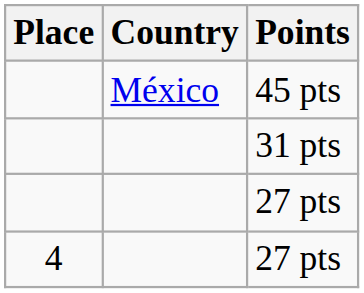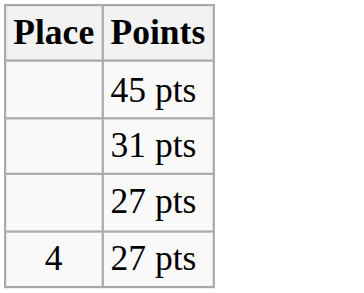- column: Country | México
